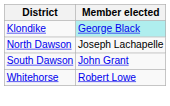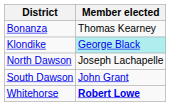+ row: Bonanza | Thomas Kearney
Whitehorse | Member elected: normal -> bold
